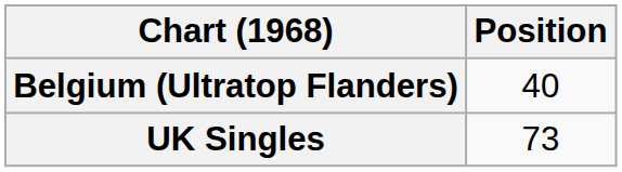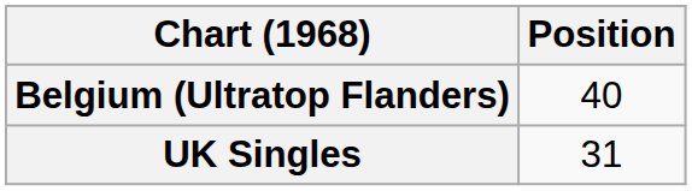UK Singles | Position: 73 -> 31
